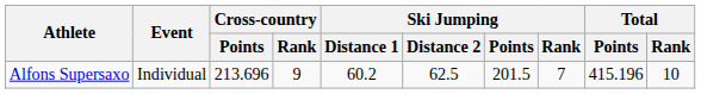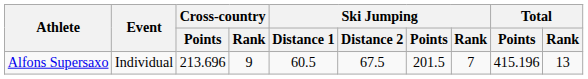Alfons Supersaxo | Ski Jumping / Distance 1: 60.2 -> 60.5
Alfons Supersaxo | Ski Jumping / Distance 2: 62.5 -> 67.5
Alfons Supersaxo | Total / Rank: 10 -> 13
